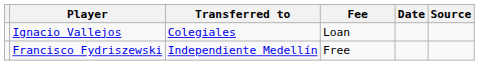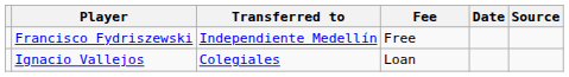rows swapped: Francisco Fydriszewski <-> Ignacio Vallejos
